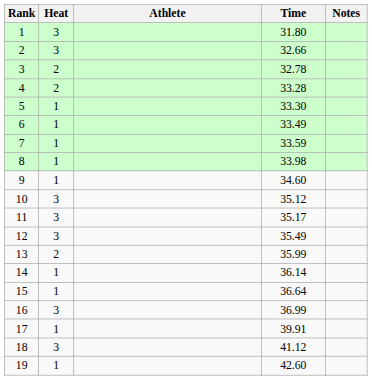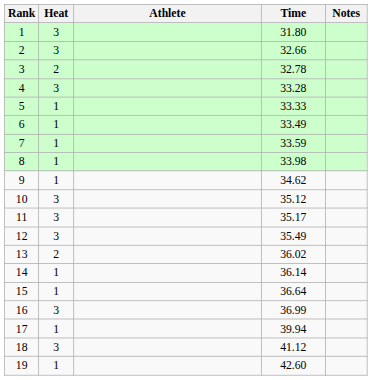4 | Heat: 2 -> 3
5 | Time: 33.30 -> 33.33
9 | Time: 34.60 -> 34.62
13 | Time: 35.99 -> 36.02
17 | Time: 39.91 -> 39.94
